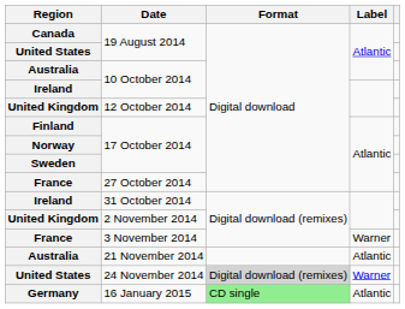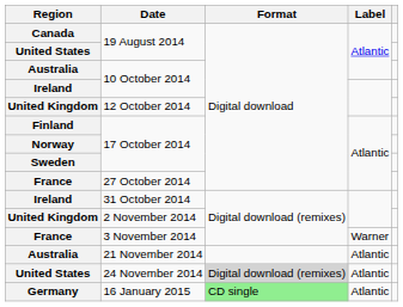24 November 2014 | Label: Warner -> Atlantic
